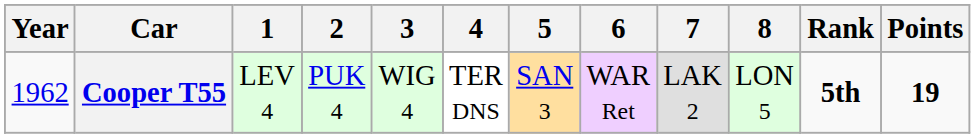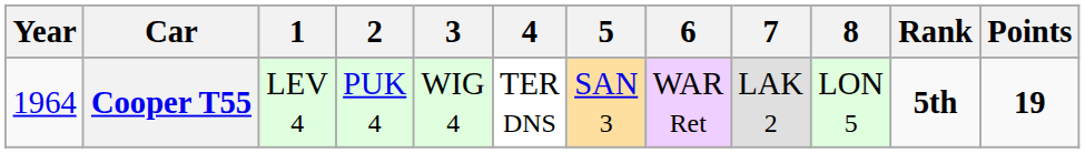Cooper T55 | Year: 1962 -> 1964
